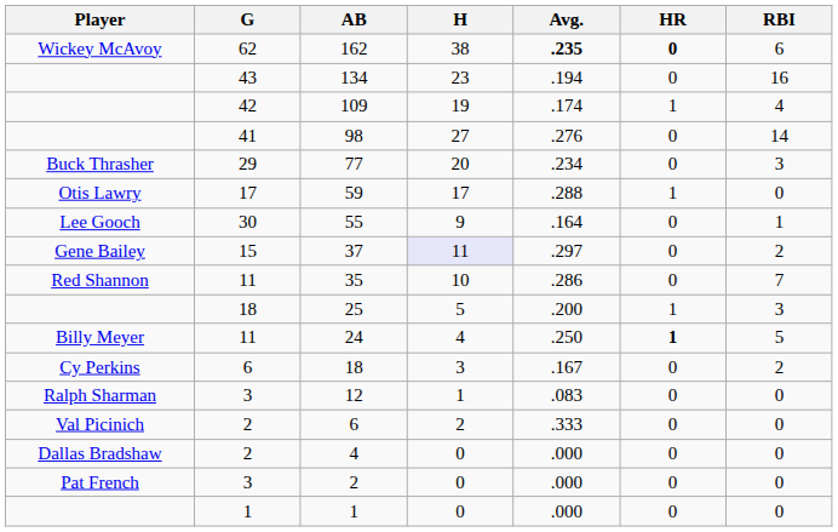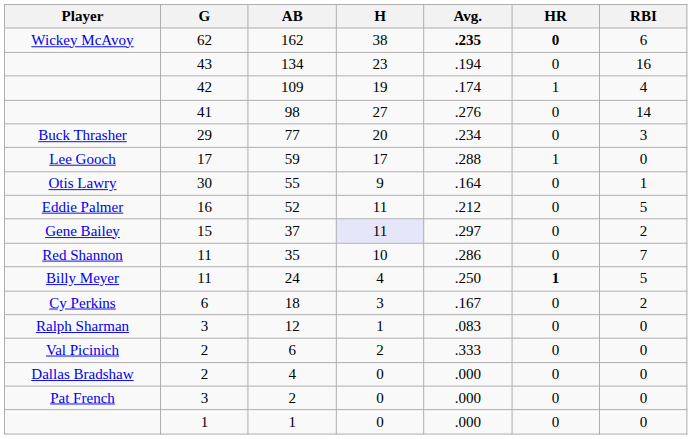59 | Player: Otis Lawry -> Lee Gooch
55 | Player: Lee Gooch -> Otis Lawry
+ row: Eddie Palmer | 16 | 52 | 11 | .212 | 0 | 5
- row: 18 | 25 | 5 | .200 | 1 | 3
